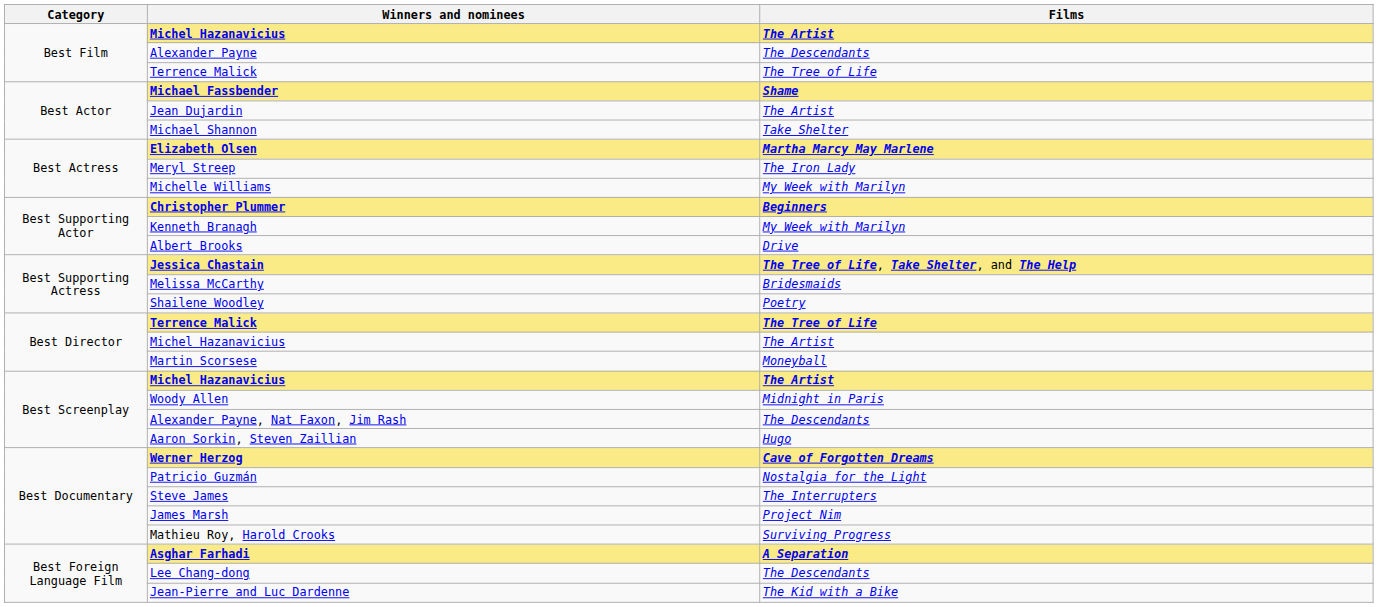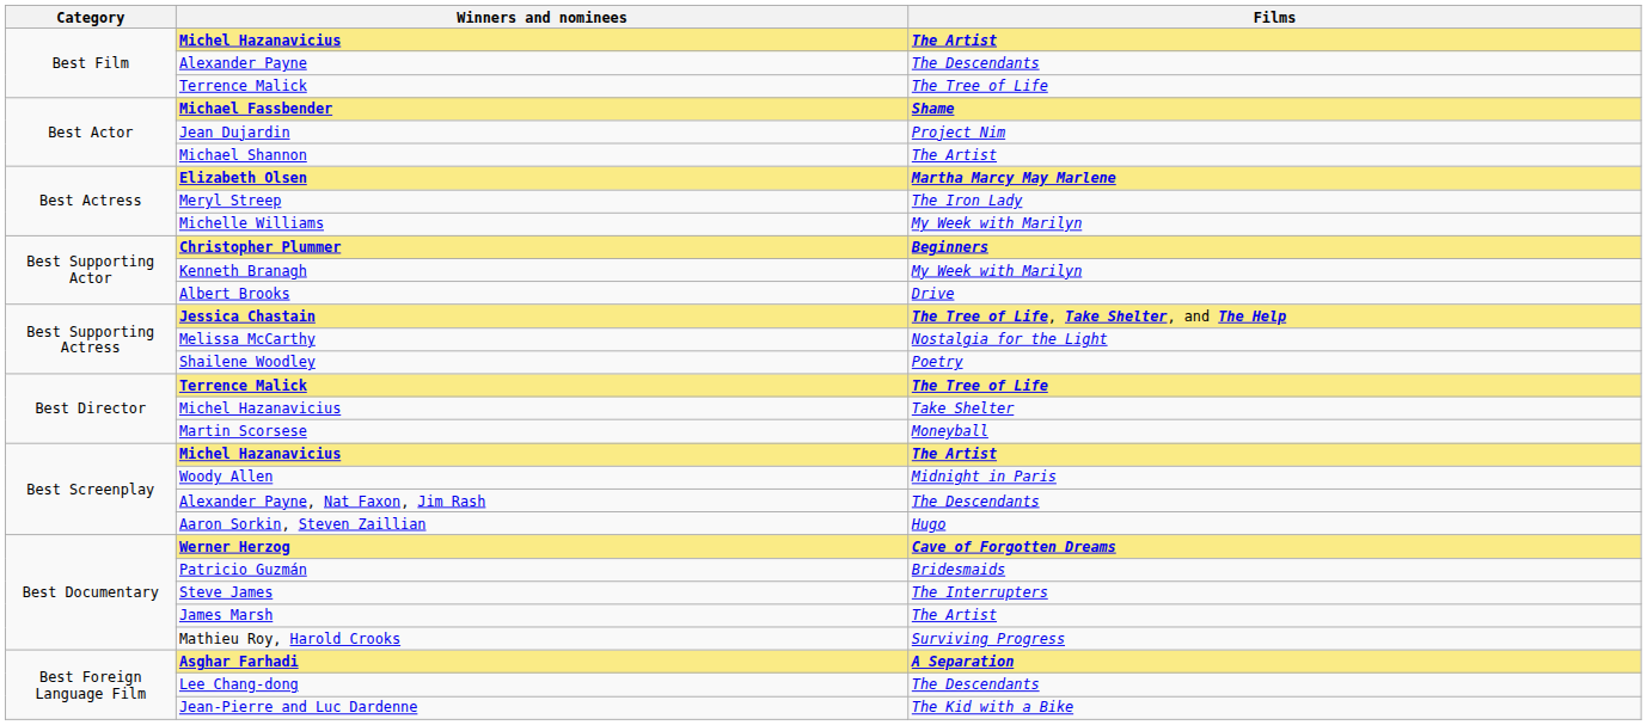Jean Dujardin | Films: The Artist -> Project Nim
Michael Shannon | Films: Take Shelter -> The Artist
Melissa McCarthy | Films: Bridesmaids -> Nostalgia for the Light
Best Director / Michel Hazanavicius | Films: The Artist -> Take Shelter
Patricio Guzmán | Films: Nostalgia for the Light -> Bridesmaids
James Marsh | Films: Project Nim -> The Artist
